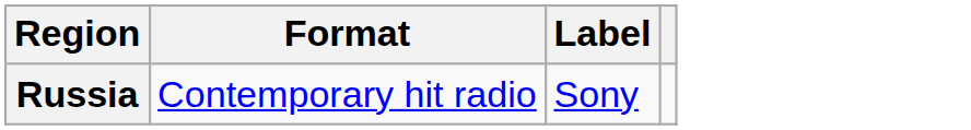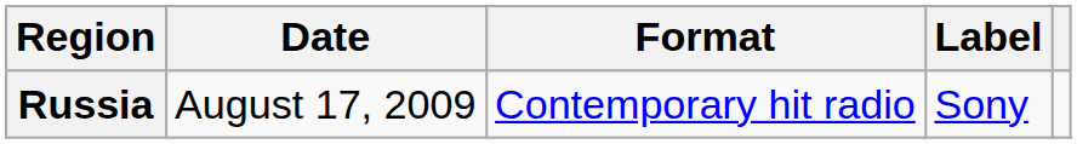+ column: Date | August 17, 2009
